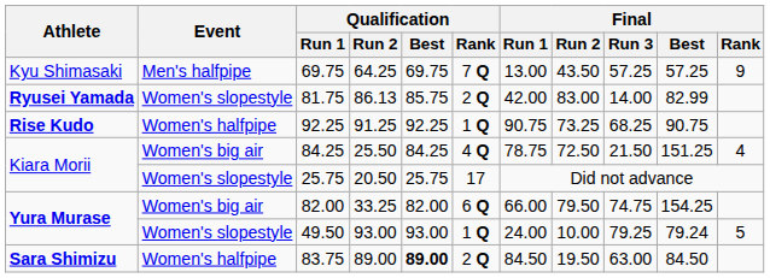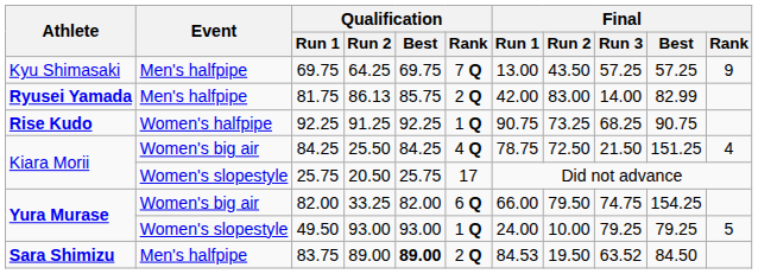81.75 | Event: Women's slopestyle -> Men's halfpipe
49.50 | Final / Best: 79.24 -> 79.25
83.75 | Event: Women's halfpipe -> Men's halfpipe
83.75 | Final / Run 1: 84.50 -> 84.53
83.75 | Final / Run 3: 63.00 -> 63.52
